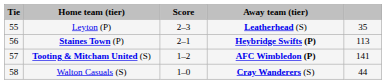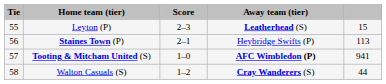Leyton (P) | column 5: 35 -> 15
Staines Town (P) | Away team (tier): bold -> normal
Tooting & Mitcham United (S) | Score: 1–2 -> 1–0
Tooting & Mitcham United (S) | column 5: 141 -> 941
Walton Casuals (S) | Score: 1–0 -> 1–2
